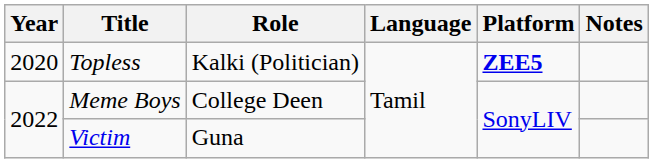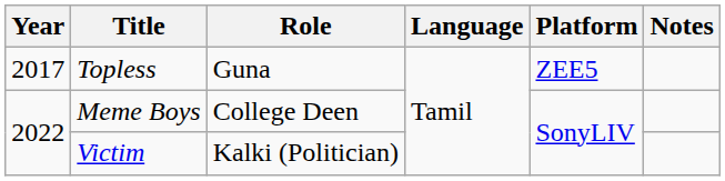Topless | Year: 2020 -> 2017
Topless | Role: Kalki (Politician) -> Guna
Topless | Platform: bold -> normal
Victim | Role: Guna -> Kalki (Politician)
